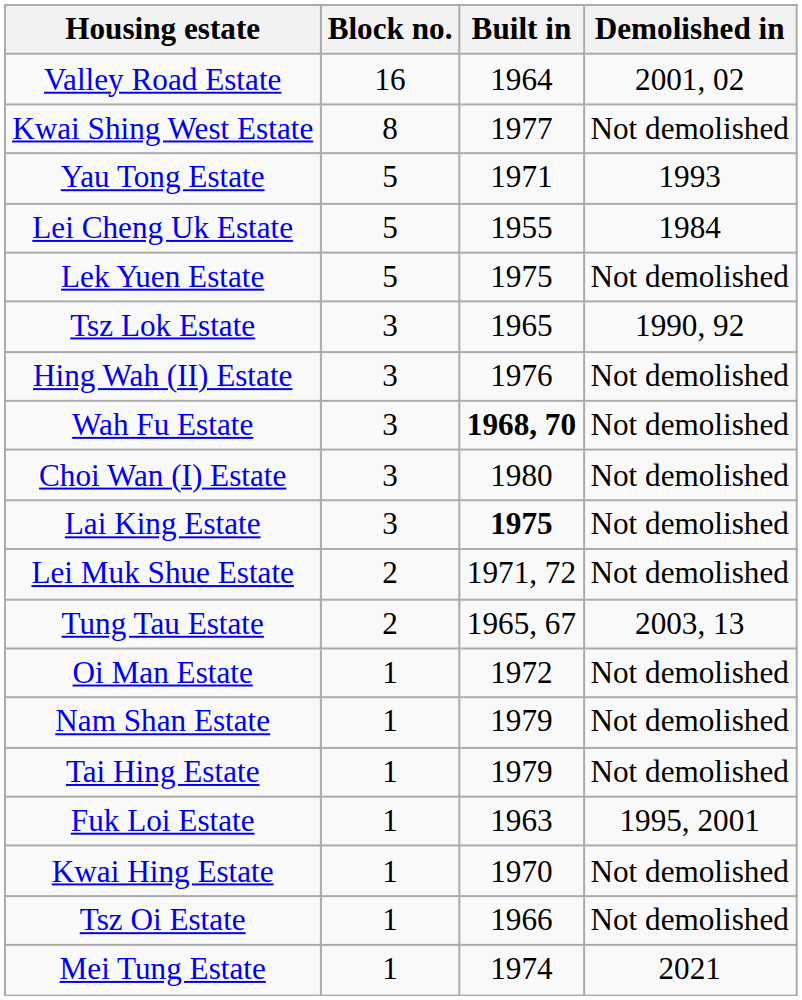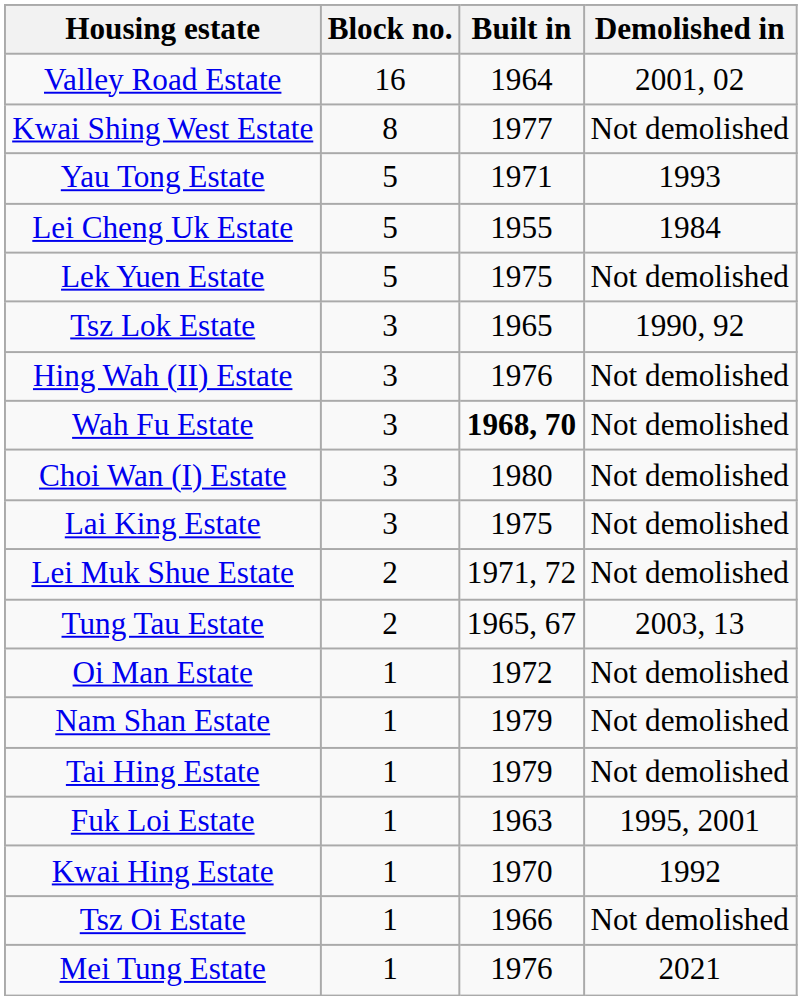Lai King Estate | Built in: bold -> normal
Kwai Hing Estate | Demolished in: Not demolished -> 1992
Mei Tung Estate | Built in: 1974 -> 1976
